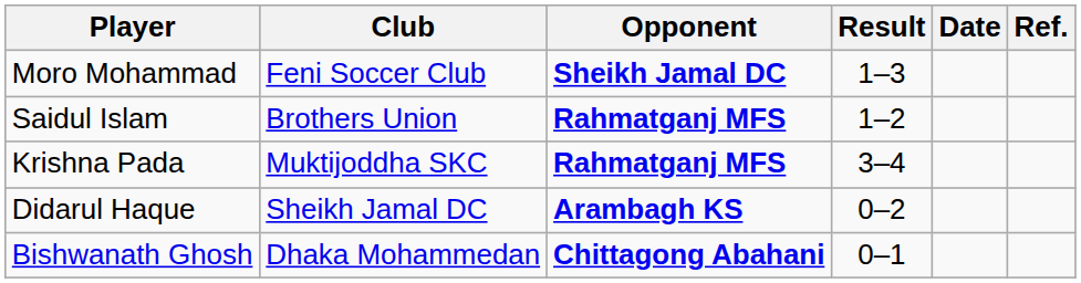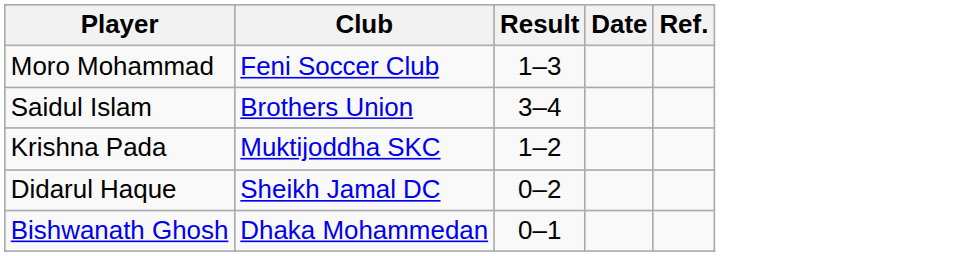- column: Opponent | Sheikh Jamal DC | Rahmatganj MFS | Rahmatganj MFS | Arambagh KS | Chittagong Abahani
Saidul Islam | Result: 1–2 -> 3–4
Krishna Pada | Result: 3–4 -> 1–2
